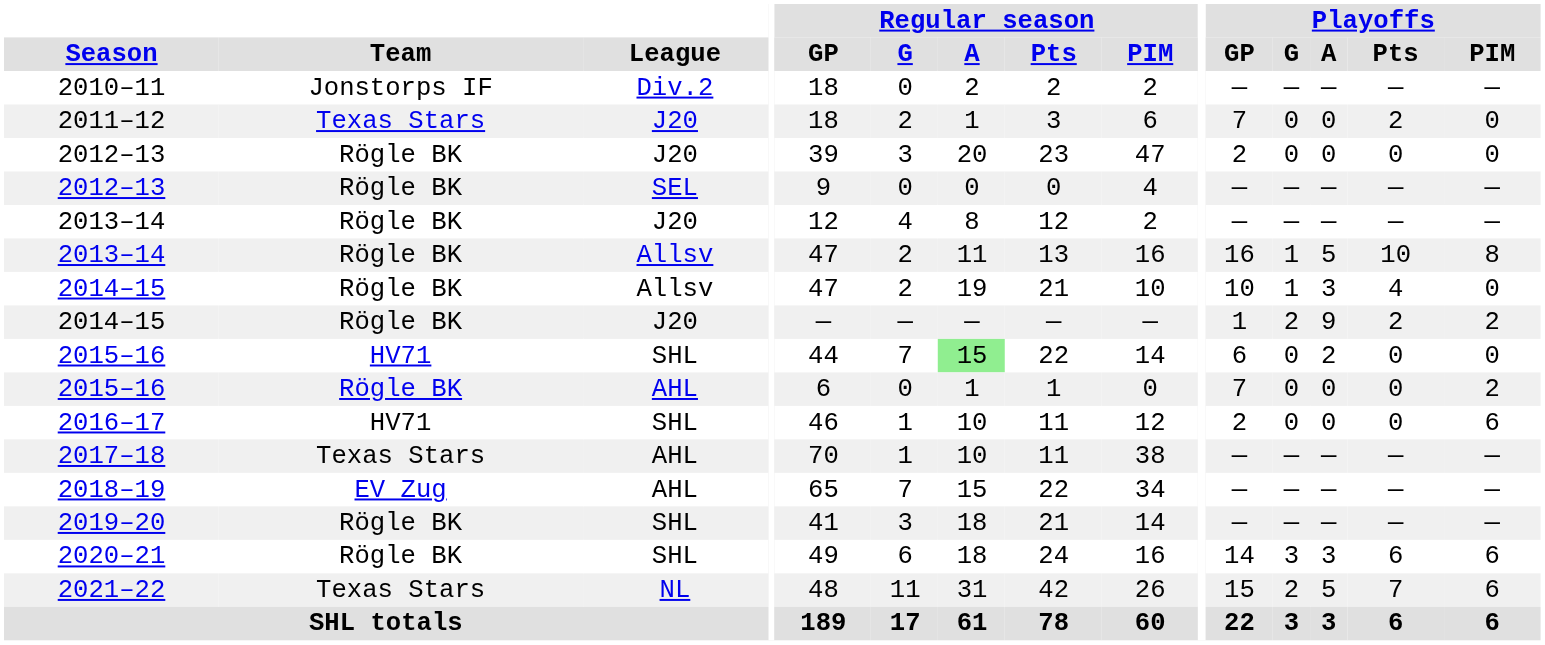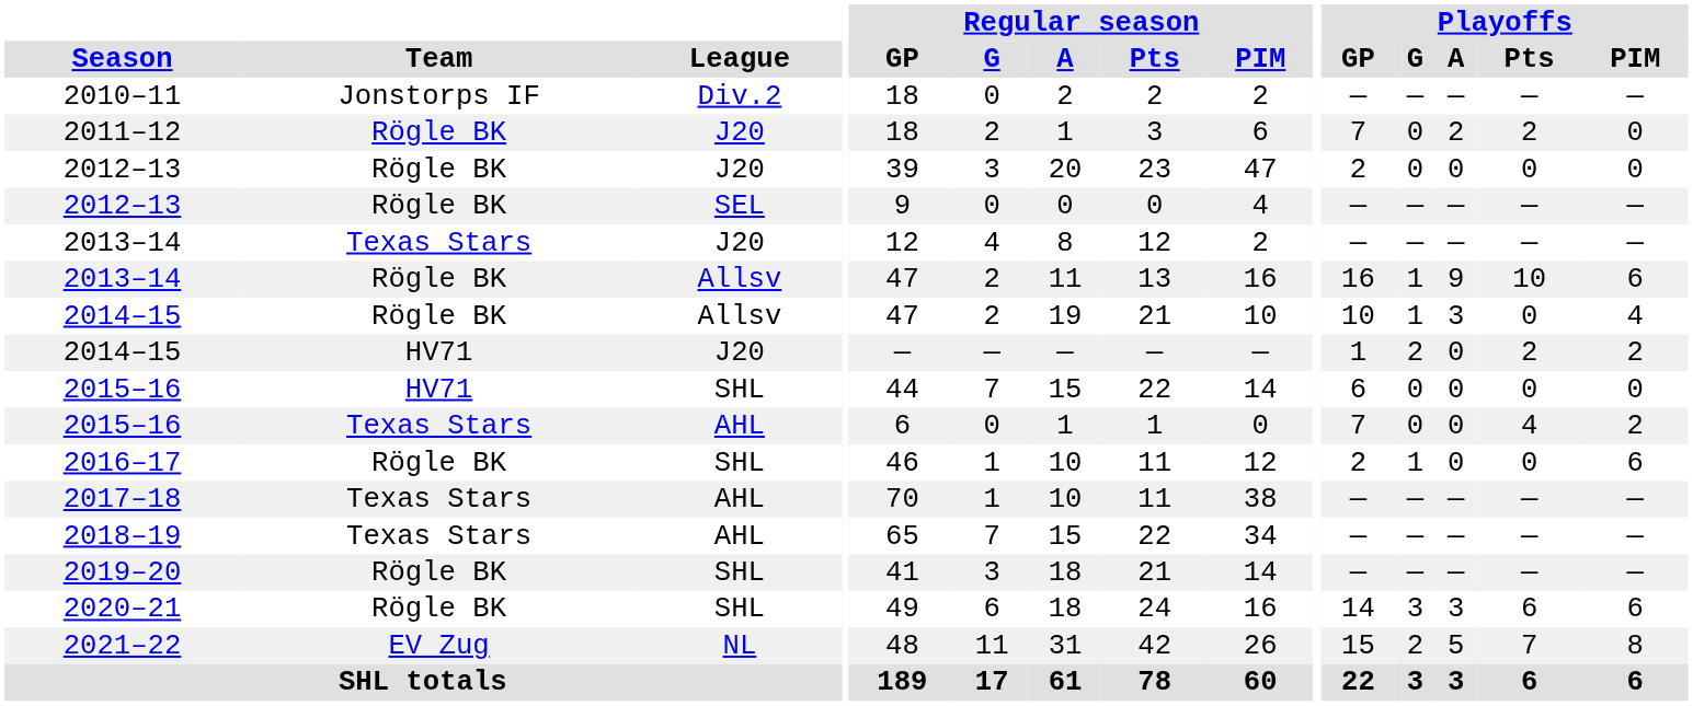2011–12 | Team: Texas Stars -> Rögle BK
2011–12 | Playoffs / A: 0 -> 2
2013–14 / J20 | Team: Rögle BK -> Texas Stars
2013–14 / Allsv | Playoffs / A: 5 -> 9
2013–14 / Allsv | Playoffs / PIM: 8 -> 6
2014–15 / Allsv | Playoffs / Pts: 4 -> 0
2014–15 / Allsv | Playoffs / PIM: 0 -> 4
2014–15 / J20 | Team: Rögle BK -> HV71
2014–15 / J20 | Playoffs / A: 9 -> 0
2015–16 / SHL | Regular season / A: lightgreen background -> no background
2015–16 / SHL | Playoffs / A: 2 -> 0
2015–16 / AHL | Team: Rögle BK -> Texas Stars
2015–16 / AHL | Playoffs / Pts: 0 -> 4
2016–17 | Team: HV71 -> Rögle BK
2016–17 | Playoffs / G: 0 -> 1
2018–19 | Team: EV Zug -> Texas Stars
2021–22 | Team: Texas Stars -> EV Zug
2021–22 | Playoffs / PIM: 6 -> 8
